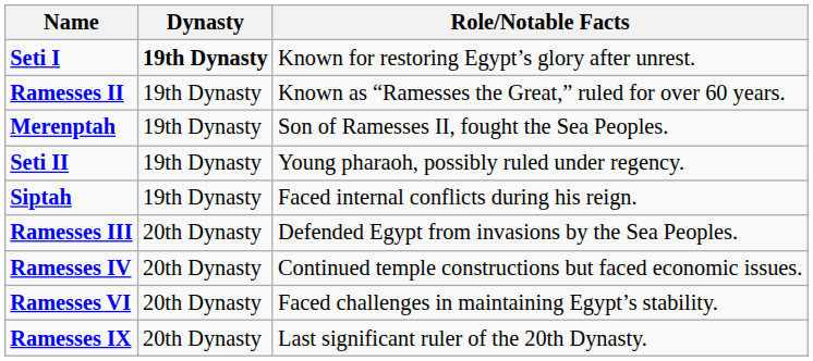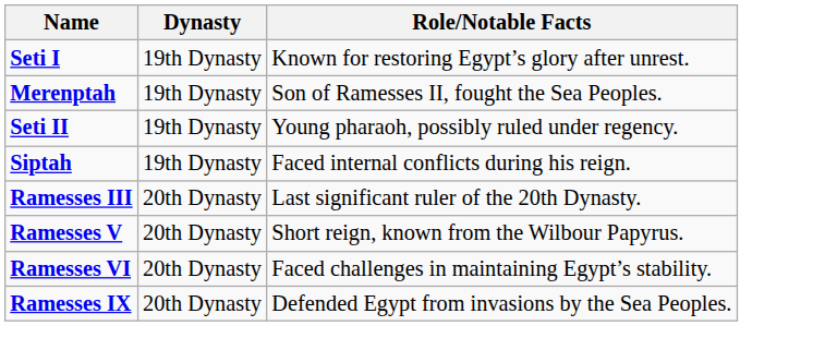Seti I | Dynasty: bold -> normal
- row: Ramesses II | 19th Dynasty | Known as “Ramesses the Great,” ruled for over 60 years.
Ramesses III | Role/Notable Facts: Defended Egypt from invasions by the Sea Peoples. -> Last significant ruler of the 20th Dynasty.
- row: Ramesses IV | 20th Dynasty | Continued temple constructions but faced economic issues.
+ row: Ramesses V | 20th Dynasty | Short reign, known from the Wilbour Papyrus.
Ramesses IX | Role/Notable Facts: Last significant ruler of the 20th Dynasty. -> Defended Egypt from invasions by the Sea Peoples.
